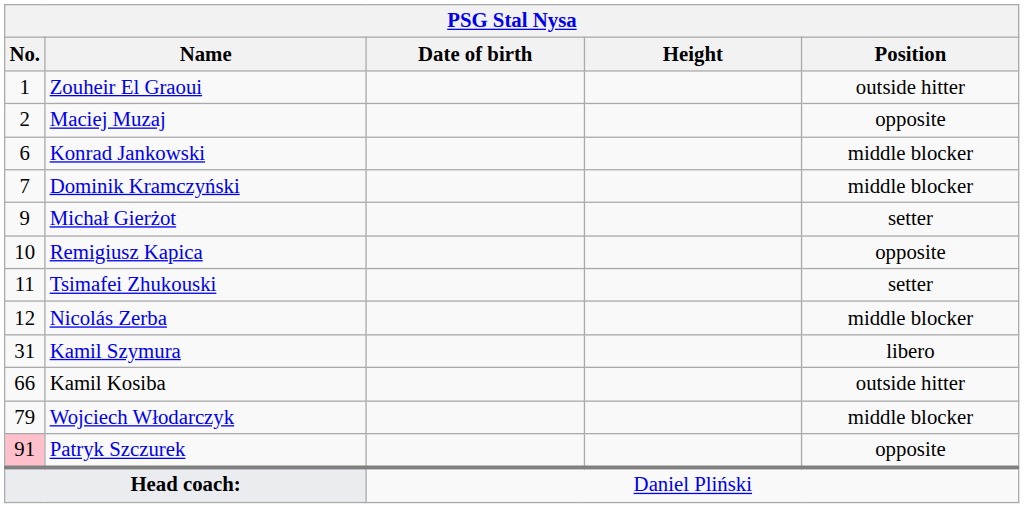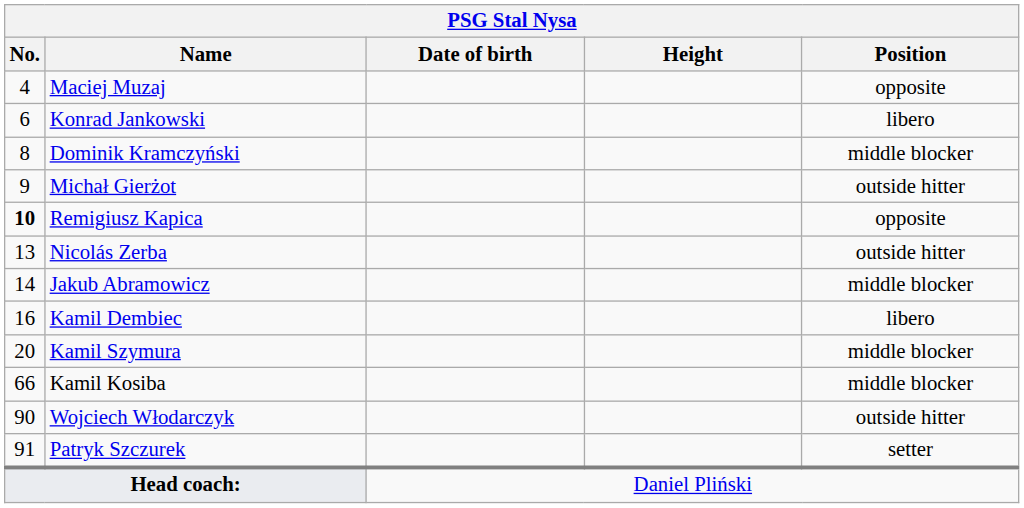- row: 1 | Zouheir El Graoui | outside hitter
Maciej Muzaj | No.: 2 -> 4
Konrad Jankowski | Position: middle blocker -> libero
Dominik Kramczyński | No.: 7 -> 8
Michał Gierżot | Position: setter -> outside hitter
Remigiusz Kapica | No.: normal -> bold
- row: 11 | Tsimafei Zhukouski | setter
Nicolás Zerba | No.: 12 -> 13
Nicolás Zerba | Position: middle blocker -> outside hitter
+ row: 14 | Jakub Abramowicz | middle blocker
+ row: 16 | Kamil Dembiec | libero
Kamil Szymura | No.: 31 -> 20
Kamil Szymura | Position: libero -> middle blocker
Kamil Kosiba | Position: outside hitter -> middle blocker
Wojciech Włodarczyk | No.: 79 -> 90
Wojciech Włodarczyk | Position: middle blocker -> outside hitter
Patryk Szczurek | No.: pink background -> no background
Patryk Szczurek | Position: opposite -> setter
